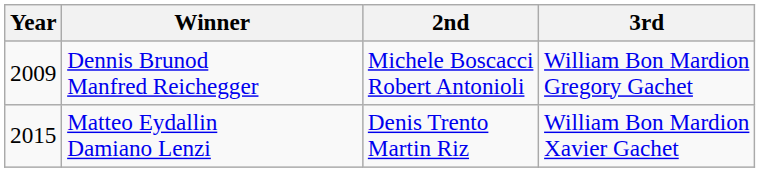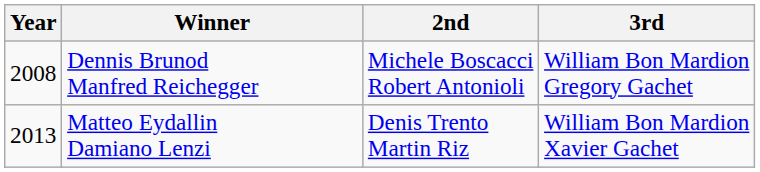Dennis Brunod Manfred Reichegger | Year: 2009 -> 2008
Matteo Eydallin Damiano Lenzi | Year: 2015 -> 2013
